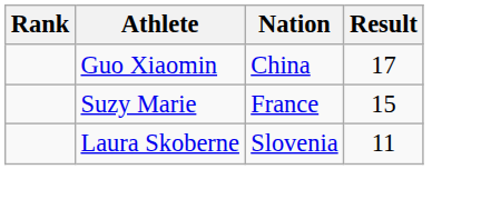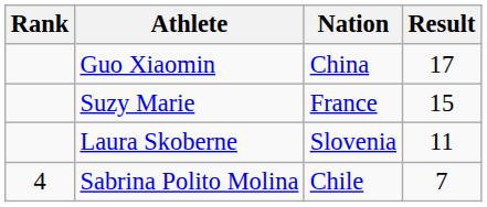+ row: 4 | Sabrina Polito Molina | Chile | 7
